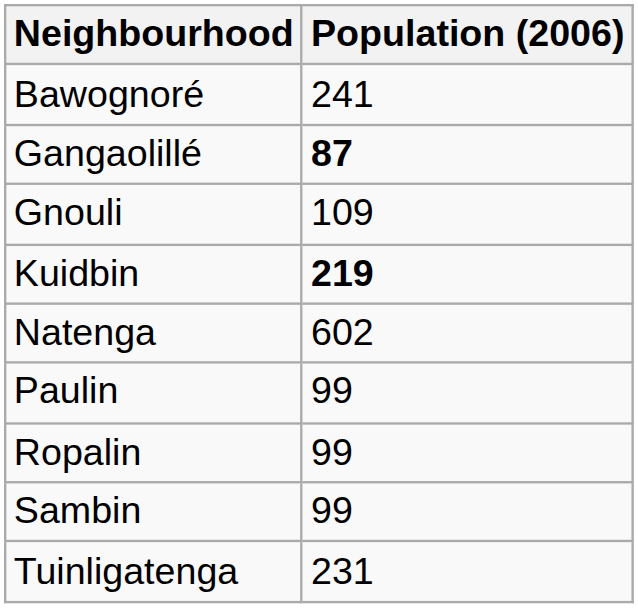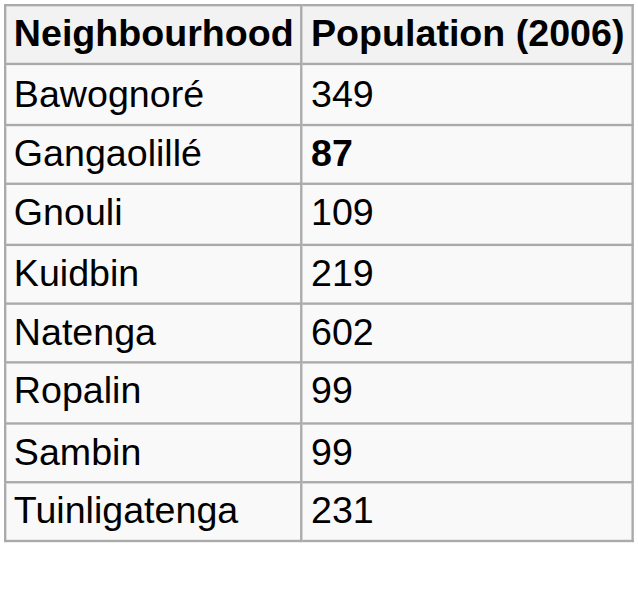Bawognoré | Population (2006): 241 -> 349
Kuidbin | Population (2006): bold -> normal
- row: Paulin | 99
